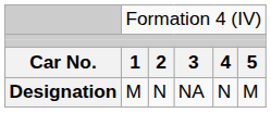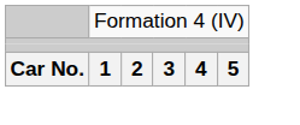- row: Designation | M | N | NA | N | M
